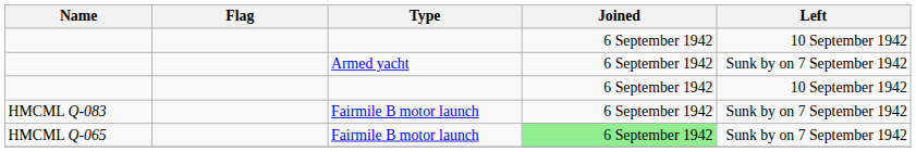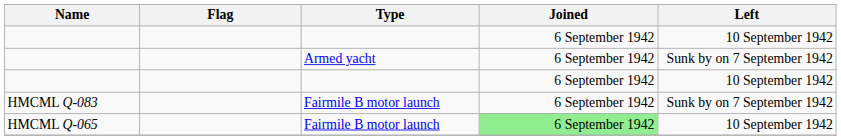HMCML Q-065 | Left: Sunk by on 7 September 1942 -> 10 September 1942
